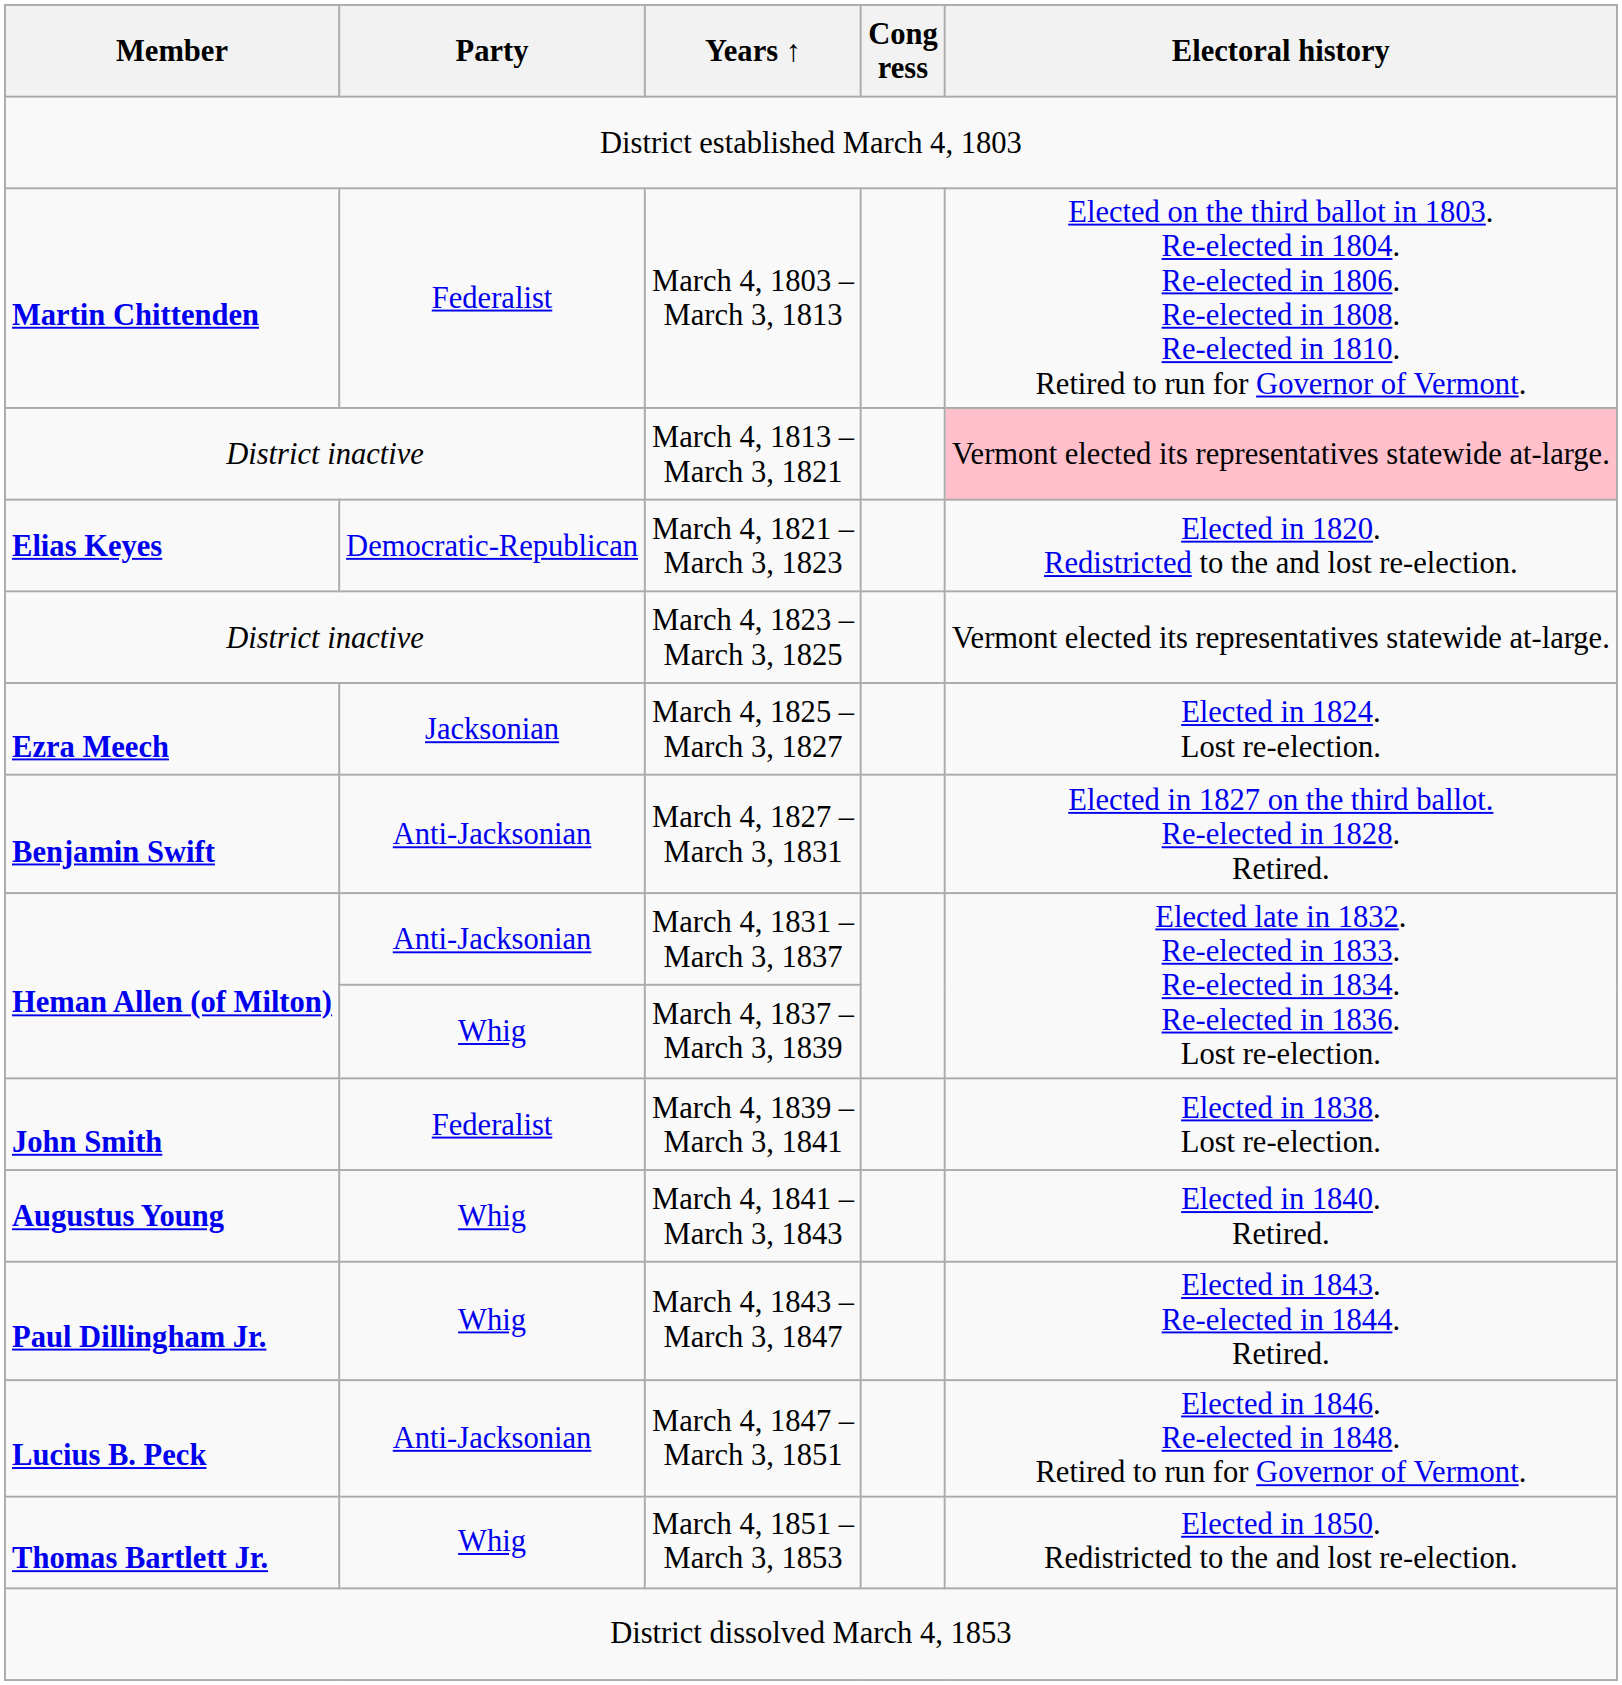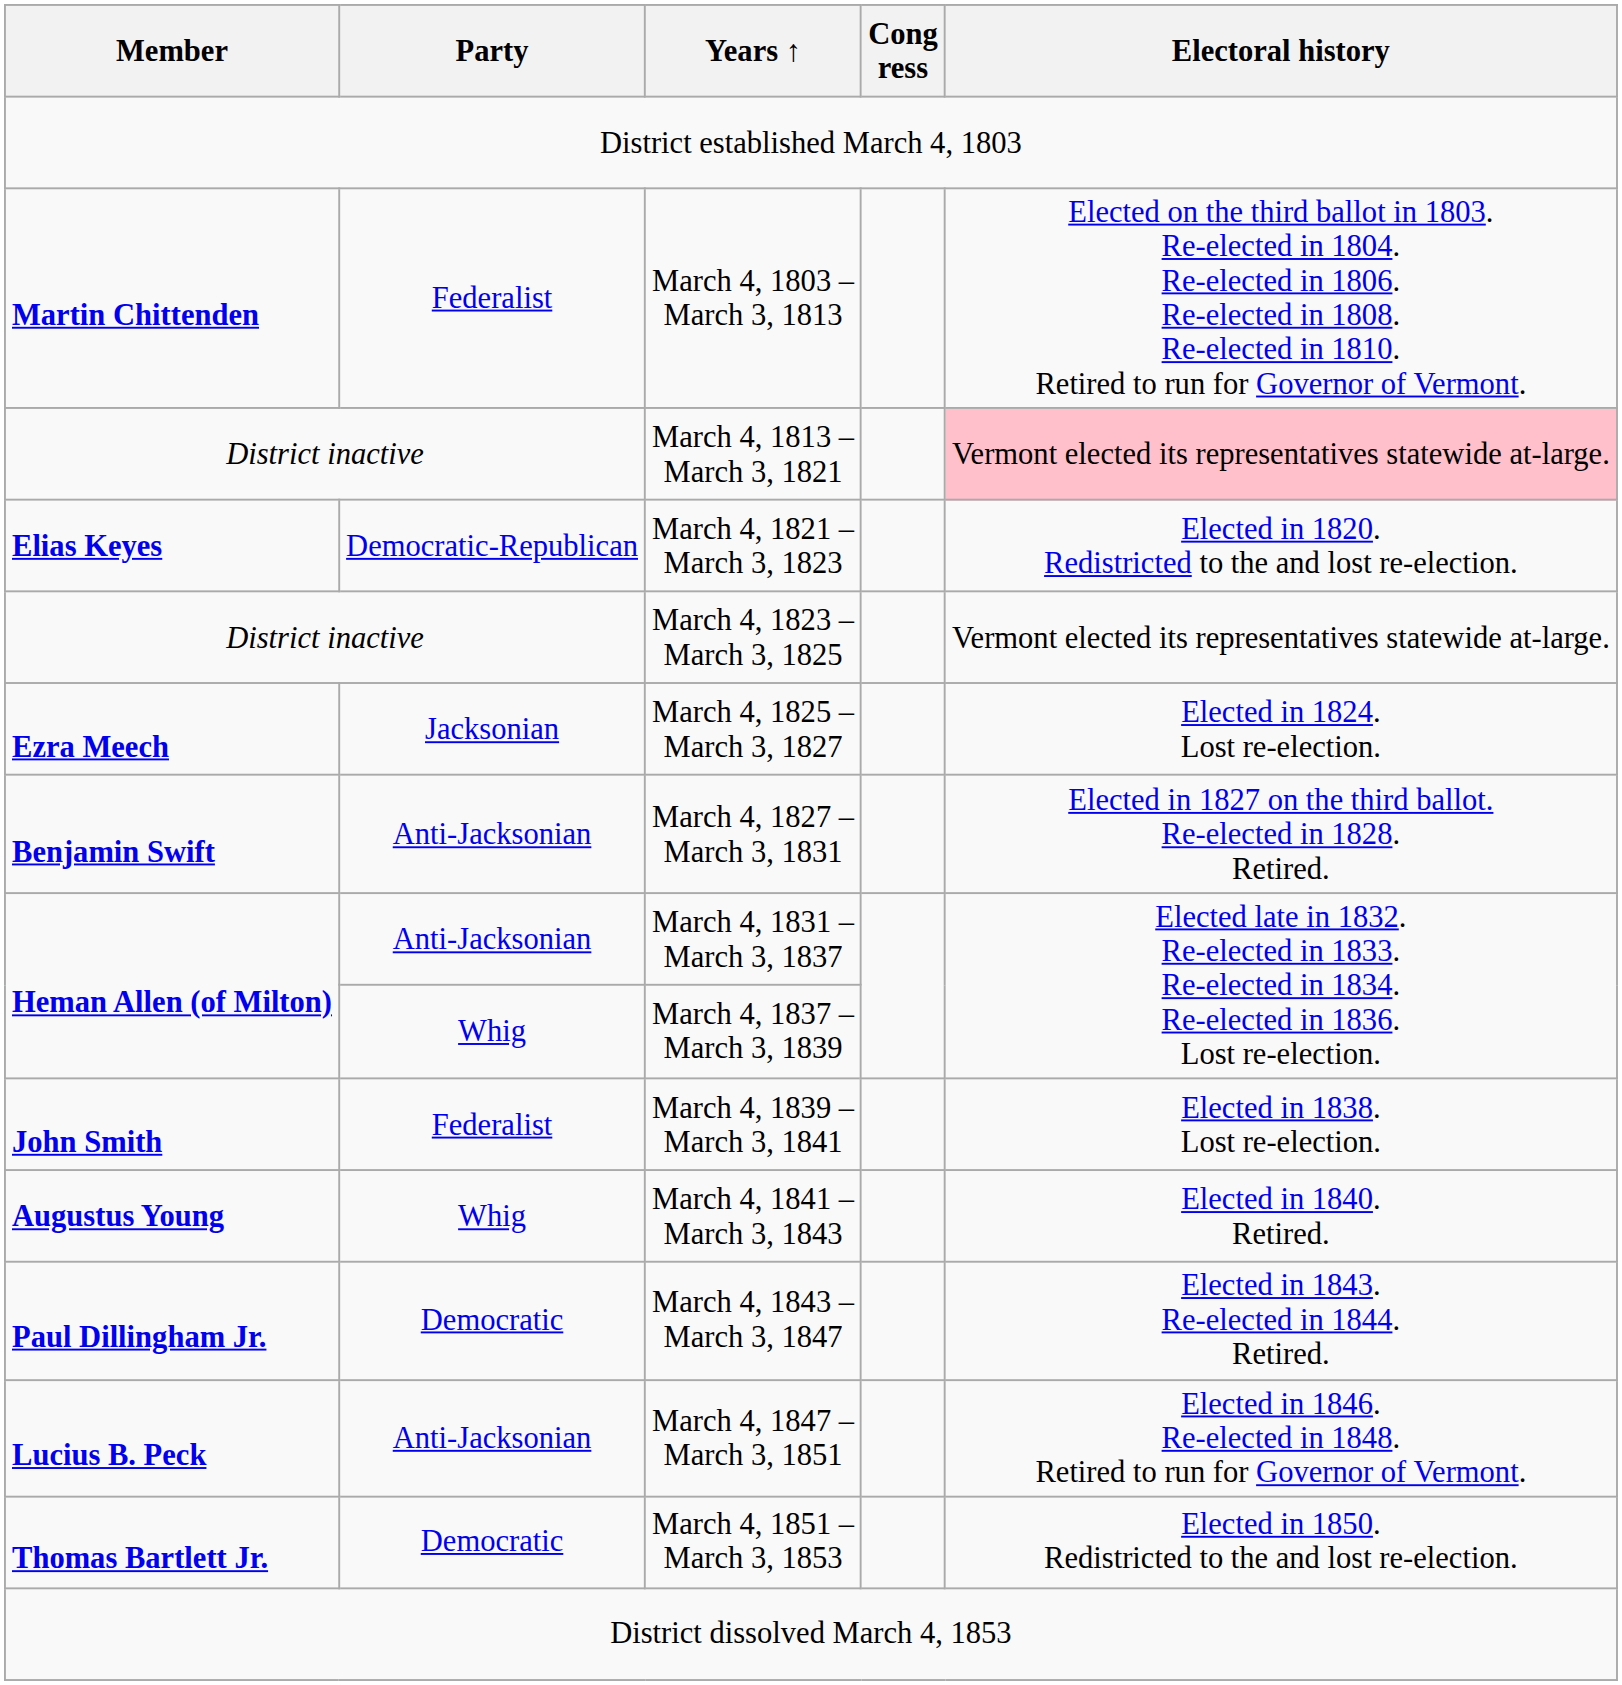March 4, 1843 – March 3, 1847 | Party: Whig -> Democratic
March 4, 1851 – March 3, 1853 | Party: Whig -> Democratic
